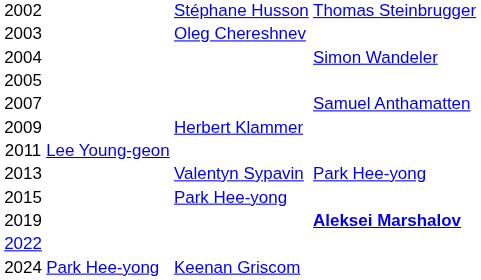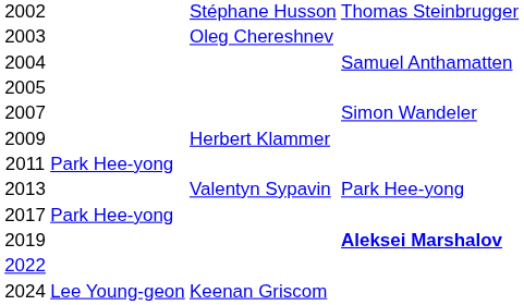2004 | column 4: Simon Wandeler -> Samuel Anthamatten
2007 | column 4: Samuel Anthamatten -> Simon Wandeler
2011 | column 2: Lee Young-geon -> Park Hee-yong
- row: 2015 | Park Hee-yong
+ row: 2017 | Park Hee-yong
2024 | column 2: Park Hee-yong -> Lee Young-geon
